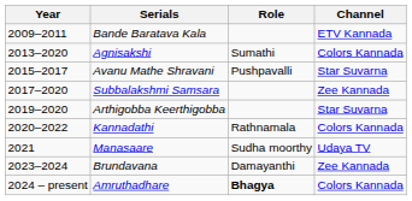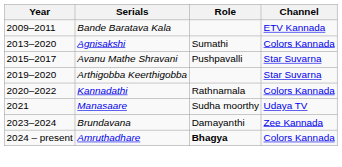- row: 2017–2020 | Subbalakshmi Samsara | Zee Kannada
